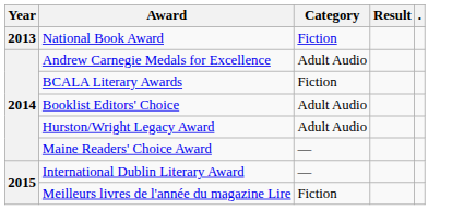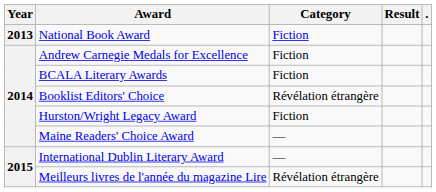Andrew Carnegie Medals for Excellence | Category: Adult Audio -> Fiction
Booklist Editors' Choice | Category: Adult Audio -> Révélation étrangère
Hurston/Wright Legacy Award | Category: Adult Audio -> Fiction
Meilleurs livres de l'année du magazine Lire | Category: Fiction -> Révélation étrangère
